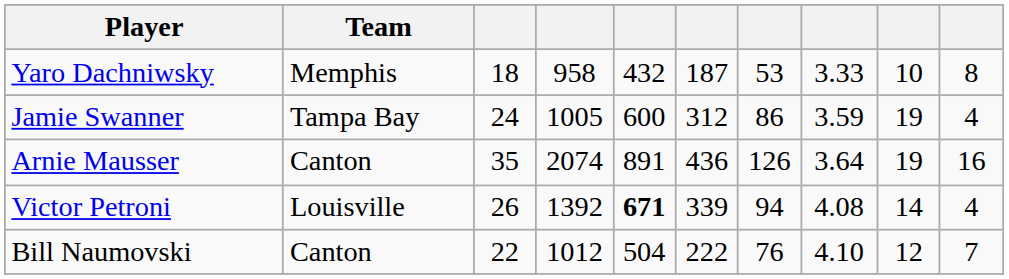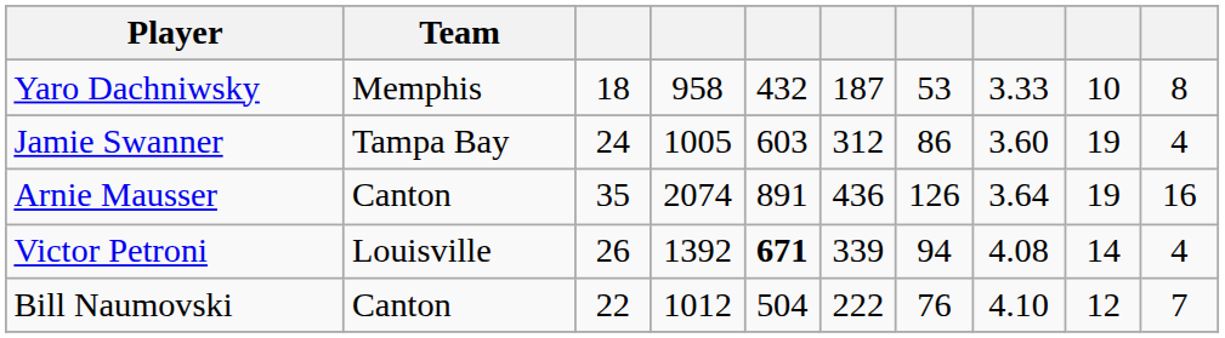Jamie Swanner | column 5: 600 -> 603
Jamie Swanner | column 8: 3.59 -> 3.60
